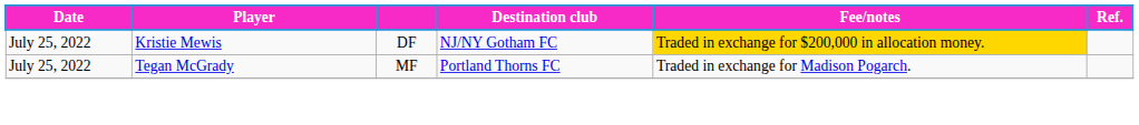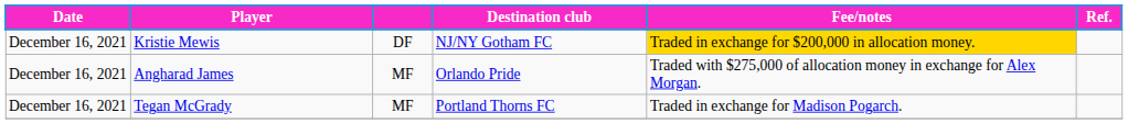Kristie Mewis | Date: July 25, 2022 -> December 16, 2021
+ row: December 16, 2021 | Angharad James | MF | Orlando Pride | Traded with $275,000 of allocation money in exchange for Alex Morgan.
Tegan McGrady | Date: July 25, 2022 -> December 16, 2021
